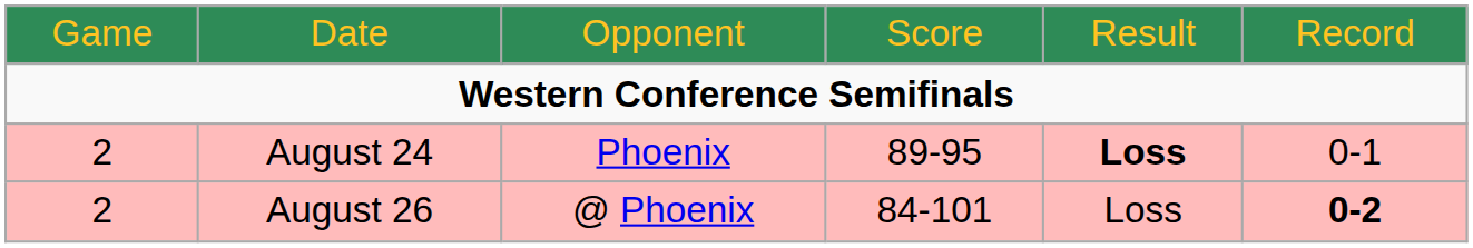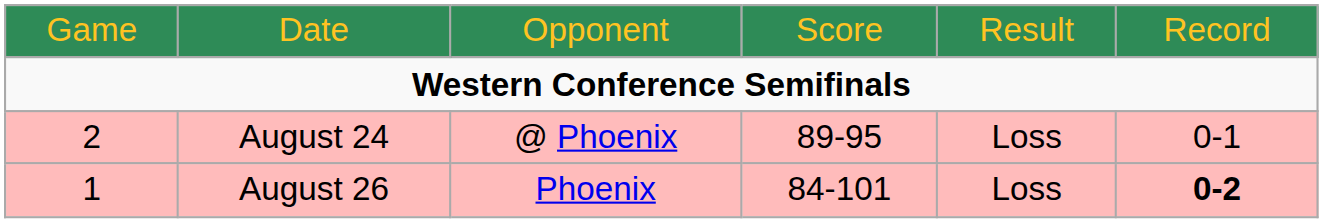August 24 | column 3: Phoenix -> @ Phoenix
August 24 | column 5: bold -> normal
August 26 | column 1: 2 -> 1
August 26 | column 3: @ Phoenix -> Phoenix
